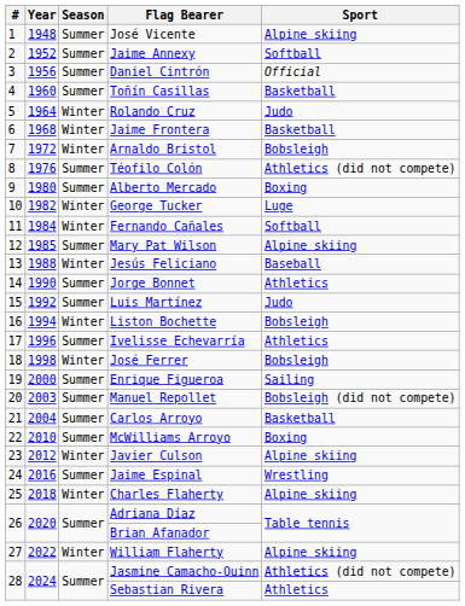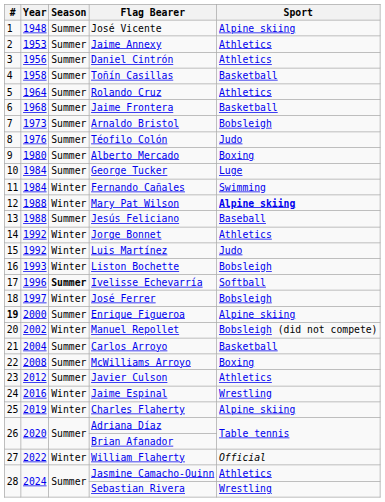Jaime Annexy | Year: 1952 -> 1953
Jaime Annexy | Sport: Softball -> Athletics
Daniel Cintrón | Sport: Official -> Athletics
Toñín Casillas | Year: 1960 -> 1958
Rolando Cruz | Season: Winter -> Summer
Rolando Cruz | Sport: Judo -> Athletics
Jaime Frontera | Season: Winter -> Summer
Arnaldo Bristol | Year: 1972 -> 1973
Arnaldo Bristol | Season: Winter -> Summer
Téofilo Colón | Sport: Athletics (did not compete) -> Judo
George Tucker | Year: 1982 -> 1984
George Tucker | Season: Winter -> Summer
Fernando Cañales | Sport: Softball -> Swimming
Mary Pat Wilson | Year: 1985 -> 1988
Mary Pat Wilson | Season: Summer -> Winter
Mary Pat Wilson | Sport: normal -> bold
Jesús Feliciano | Season: Winter -> Summer
Jorge Bonnet | Year: 1990 -> 1992
Jorge Bonnet | Season: Summer -> Winter
Luis Martínez | Season: Summer -> Winter
Liston Bochette | Year: 1994 -> 1993
Ivelisse Echevarría | Season: normal -> bold
Ivelisse Echevarría | Sport: Athletics -> Softball
José Ferrer | Year: 1998 -> 1997
Enrique Figueroa | #: normal -> bold
Enrique Figueroa | Sport: Sailing -> Alpine skiing
Manuel Repollet | Year: 2003 -> 2002
Manuel Repollet | Season: Summer -> Winter
McWilliams Arroyo | Year: 2010 -> 2008
Javier Culson | Season: Winter -> Summer
Javier Culson | Sport: Alpine skiing -> Athletics
Jaime Espinal | Season: Summer -> Winter
Charles Flaherty | Year: 2018 -> 2019
William Flaherty | Sport: Alpine skiing -> Official
Jasmine Camacho-Quinn | Sport: Athletics (did not compete) -> Athletics
Sebastian Rivera | Sport: Athletics -> Wrestling
